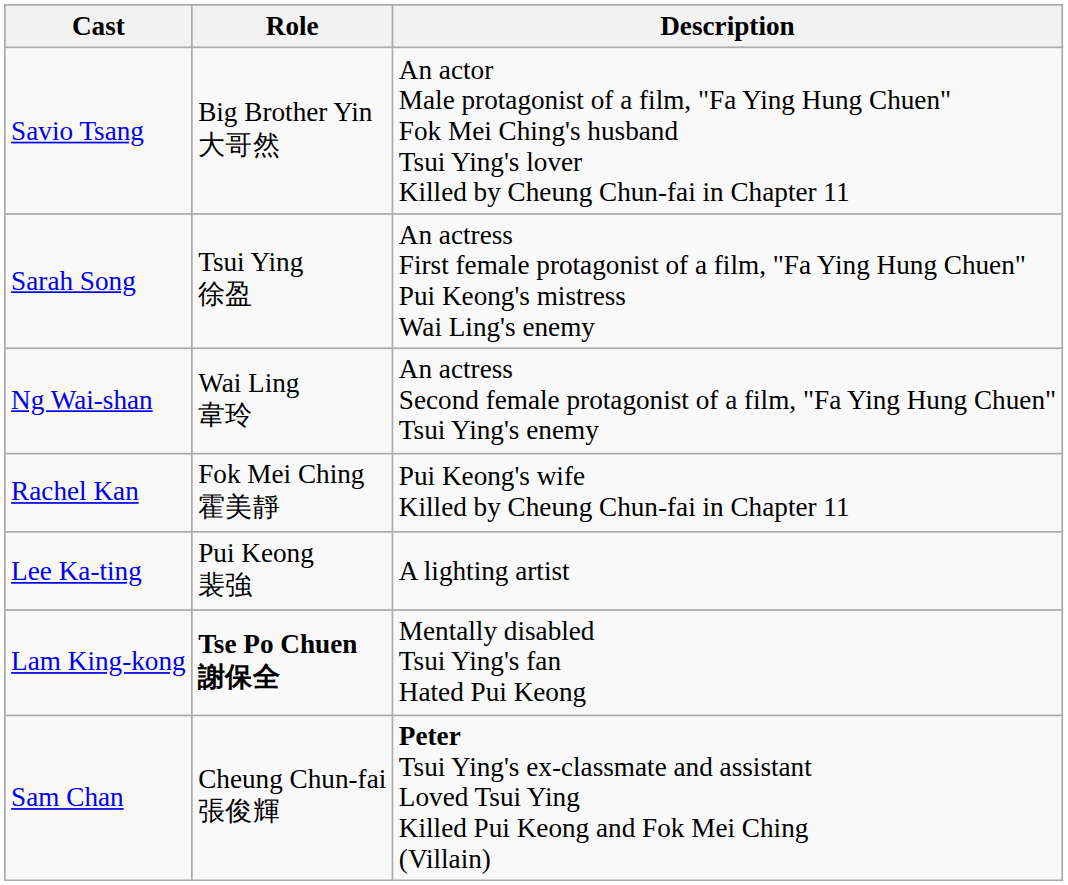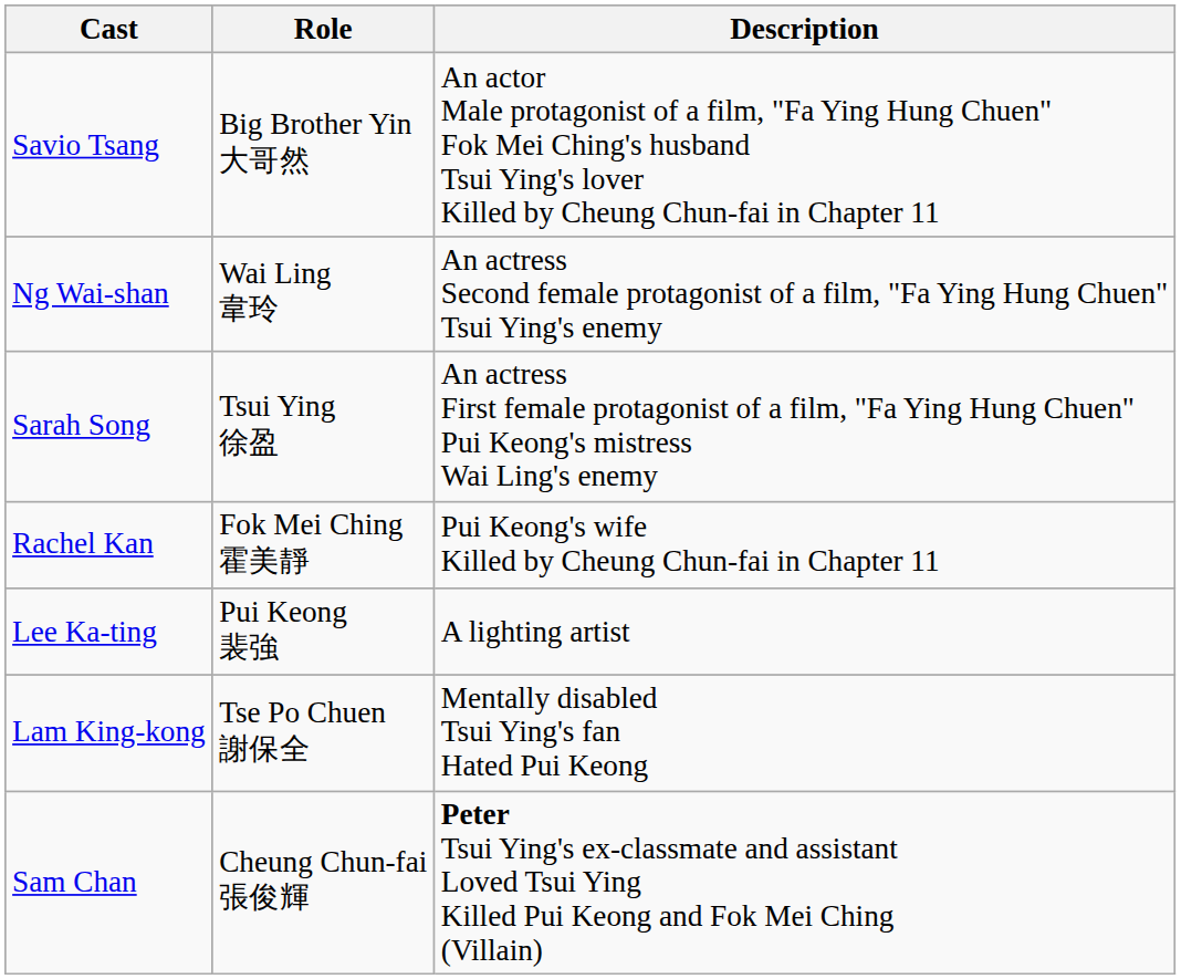rows swapped: Sarah Song <-> Ng Wai-shan
Lam King-kong | Role: bold -> normal
